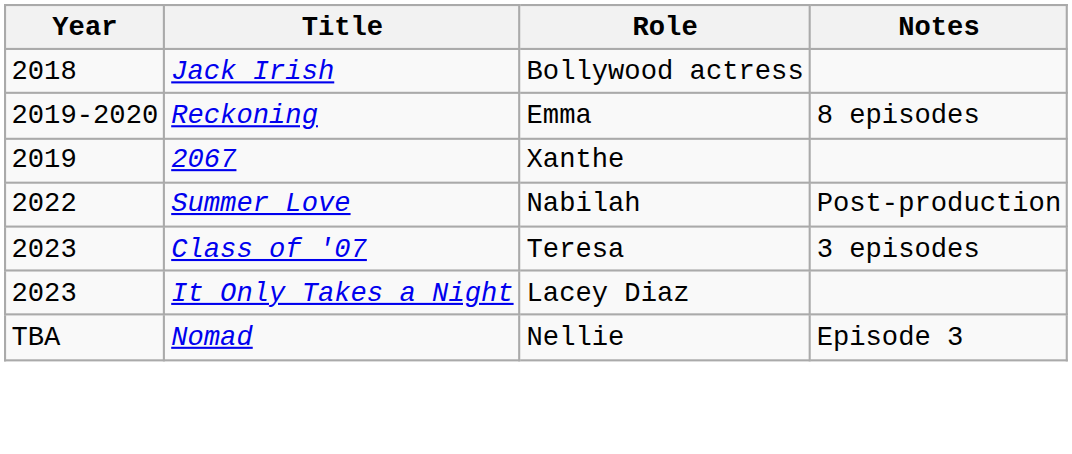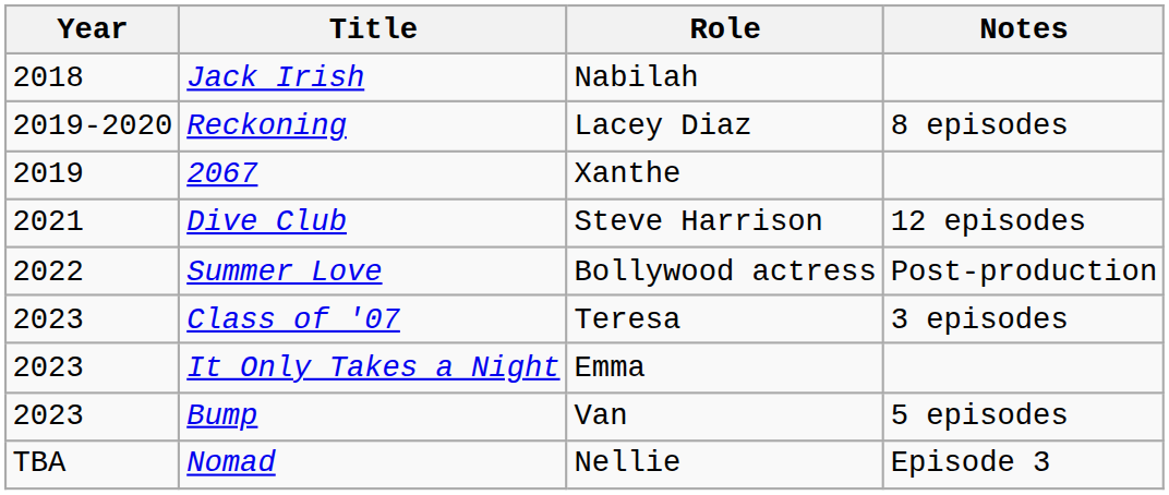Jack Irish | Role: Bollywood actress -> Nabilah
Reckoning | Role: Emma -> Lacey Diaz
+ row: 2021 | Dive Club | Steve Harrison | 12 episodes
Summer Love | Role: Nabilah -> Bollywood actress
It Only Takes a Night | Role: Lacey Diaz -> Emma
+ row: 2023 | Bump | Van | 5 episodes
